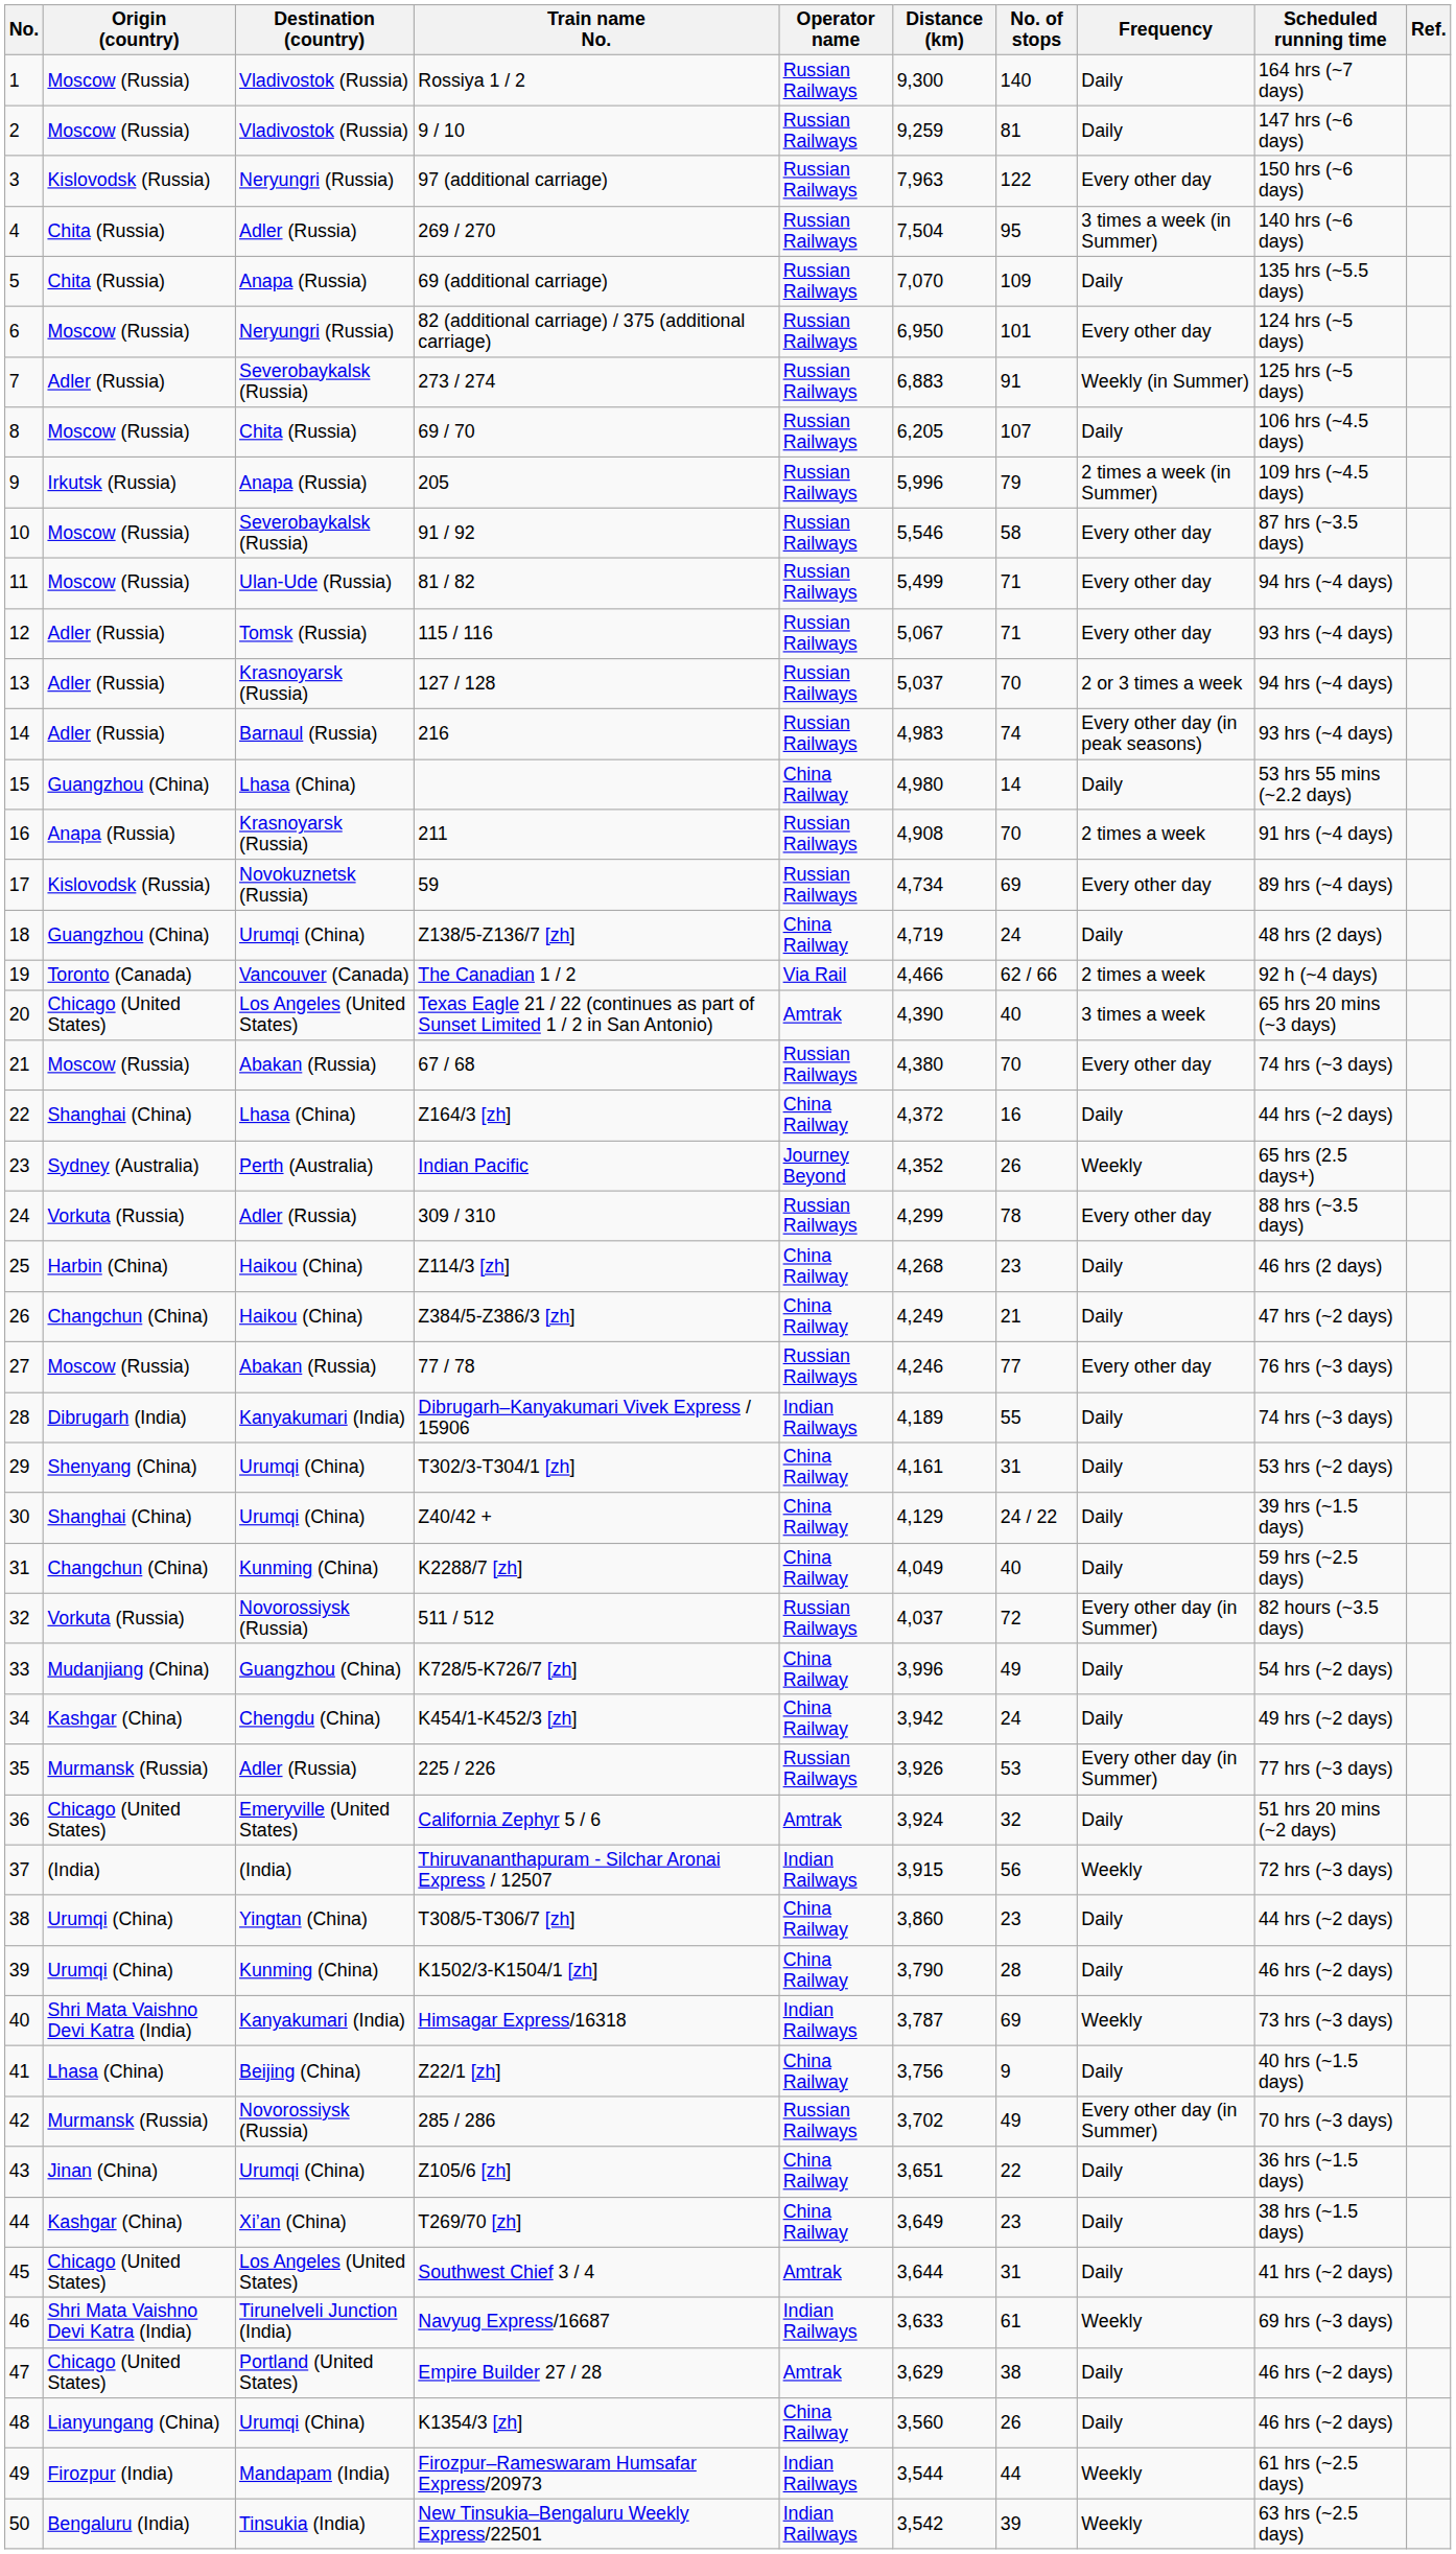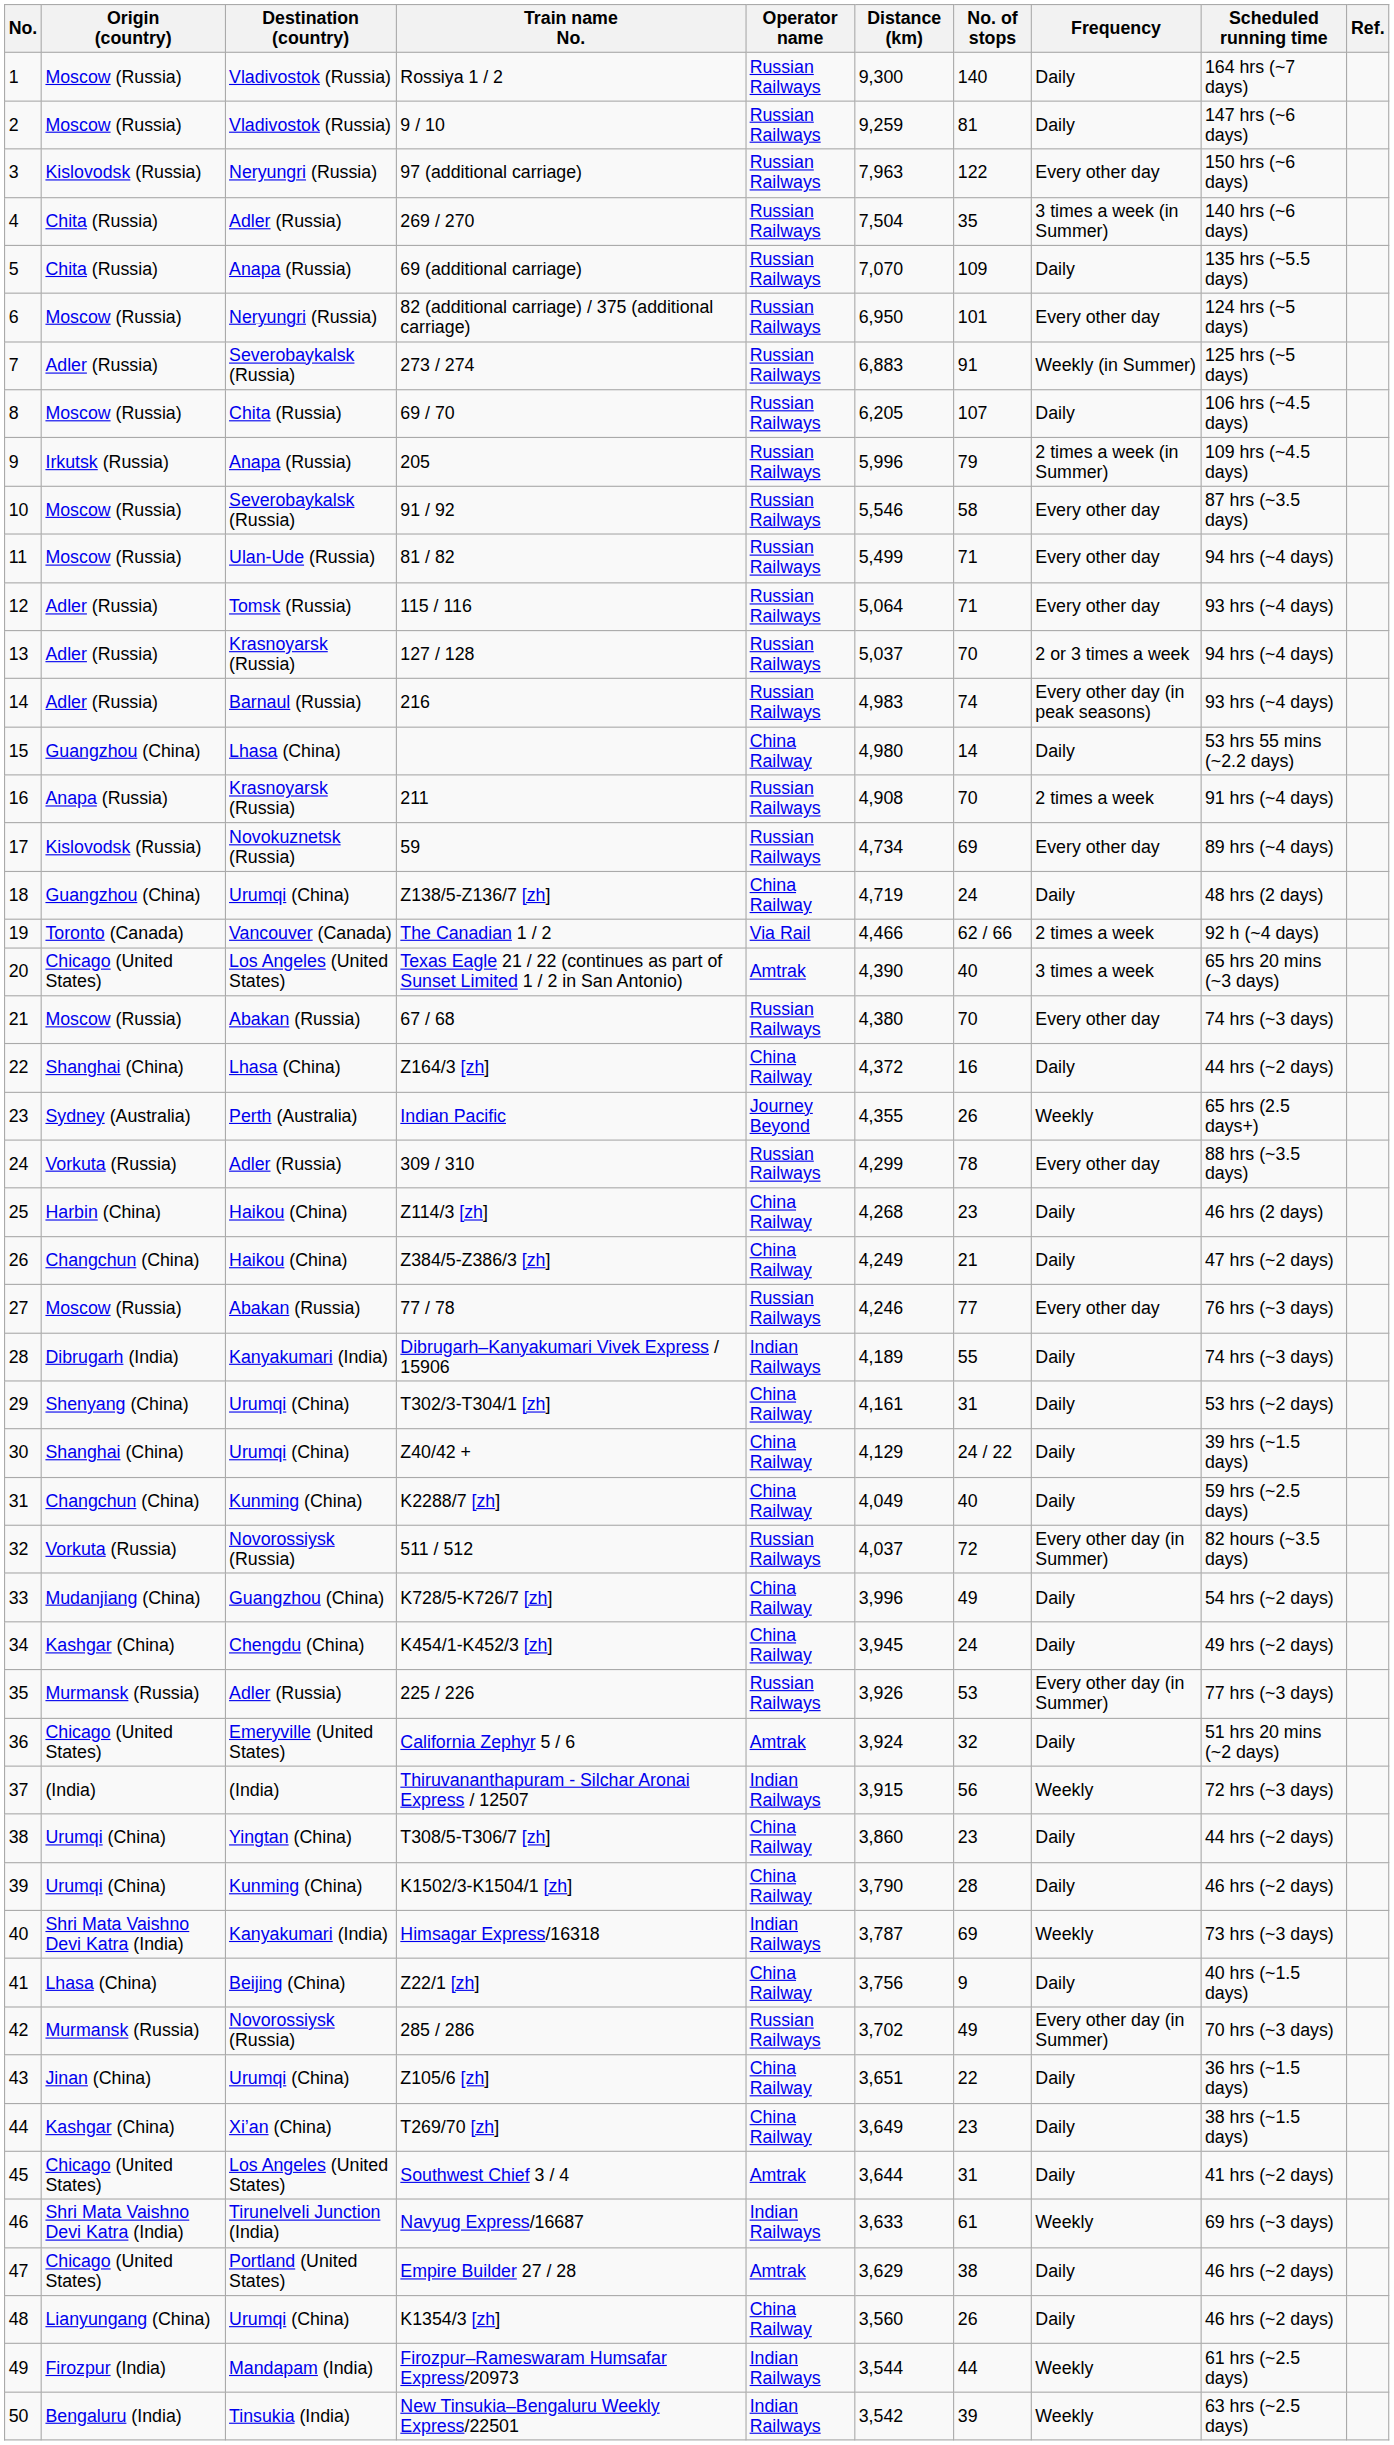269 / 270 | No. of stops: 95 -> 35
115 / 116 | Distance (km): 5,067 -> 5,064
Indian Pacific | Distance (km): 4,352 -> 4,355
K454/1-K452/3 [zh] | Distance (km): 3,942 -> 3,945
